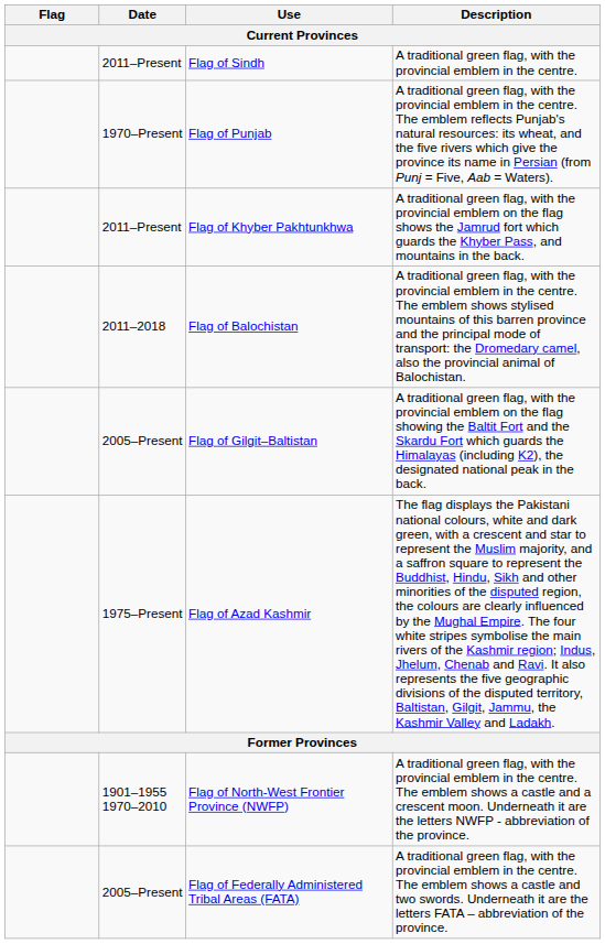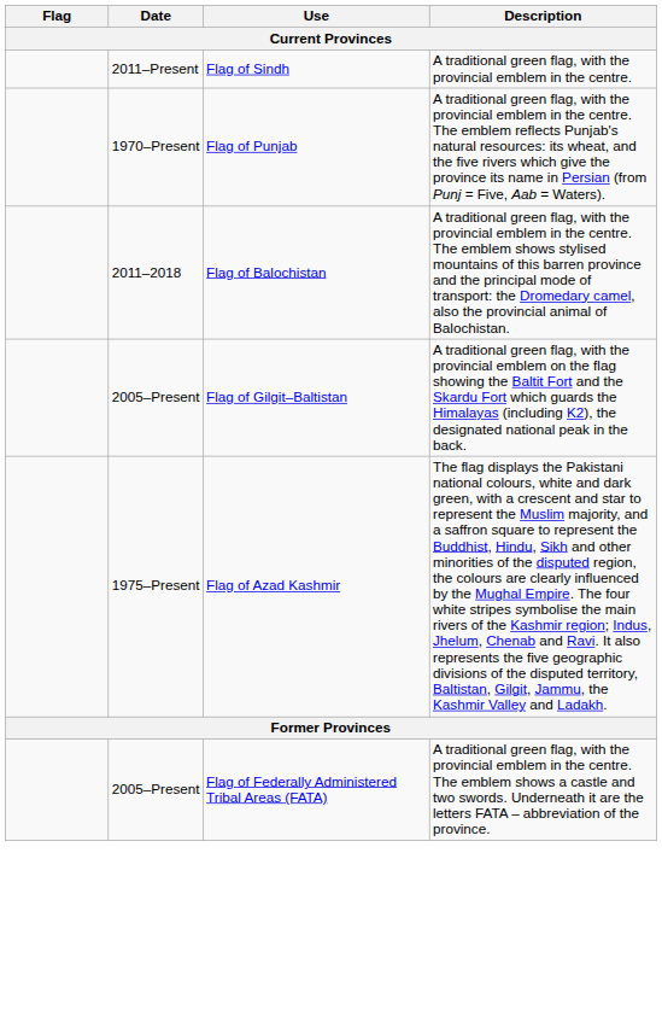- row: 2011–Present | Flag of Khyber Pakhtunkhwa | A traditional green flag, with the provincial emblem on the flag shows the Jamrud fort which guards the Khyber Pass, and mountains in the back.
- row: 1901–1955 1970–2010 | Flag of North-West Frontier Province (NWFP) | A traditional green flag, with the provincial emblem in the centre. The emblem shows a castle and a crescent moon. Underneath it are the letters NWFP - abbreviation of the province.
